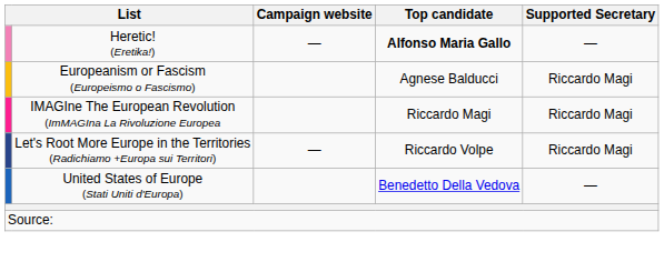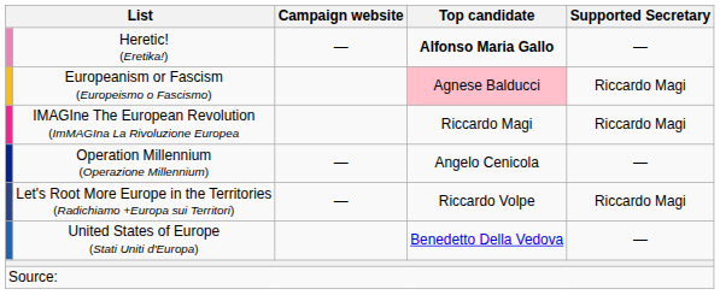Europeanism or Fascism (Europeismo o Fascismo) | Top candidate: no background -> pink background
+ row: Operation Millennium (Operazione Millennium) | — | Angelo Cenicola | —
